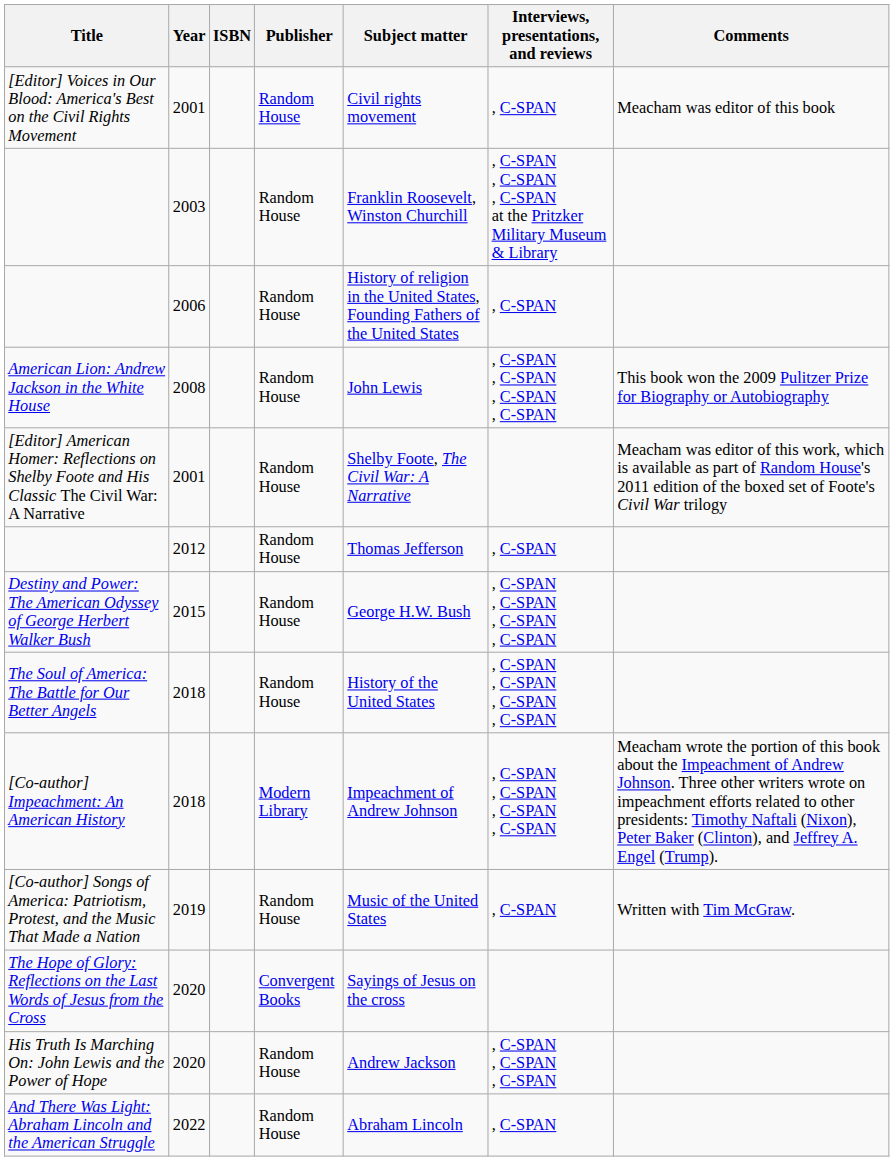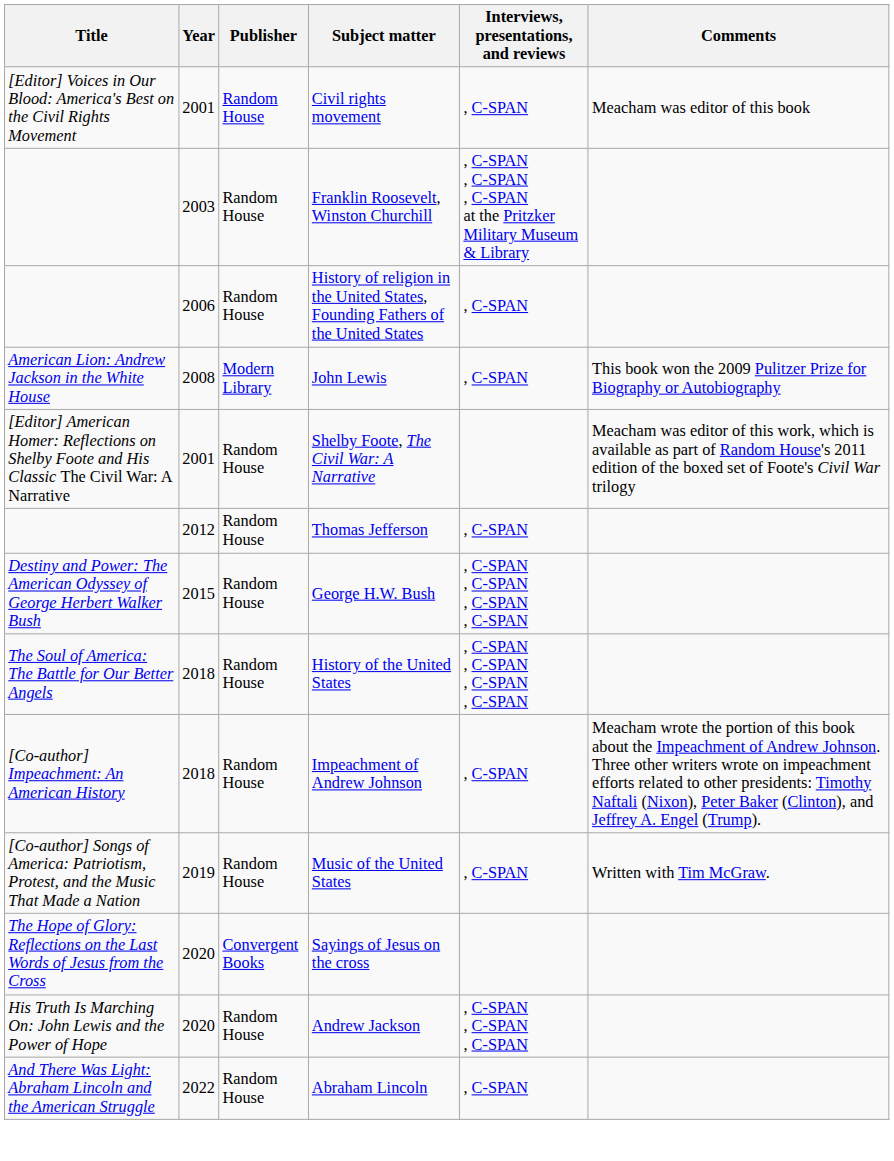- column: ISBN
American Lion: Andrew Jackson in the White House | Publisher: Random House -> Modern Library
American Lion: Andrew Jackson in the White House | Interviews, presentations, and reviews: , C-SPAN , C-SPAN , C-SPAN , C-SPAN -> , C-SPAN
[Co-author] Impeachment: An American History | Publisher: Modern Library -> Random House
[Co-author] Impeachment: An American History | Interviews, presentations, and reviews: , C-SPAN , C-SPAN , C-SPAN , C-SPAN -> , C-SPAN
